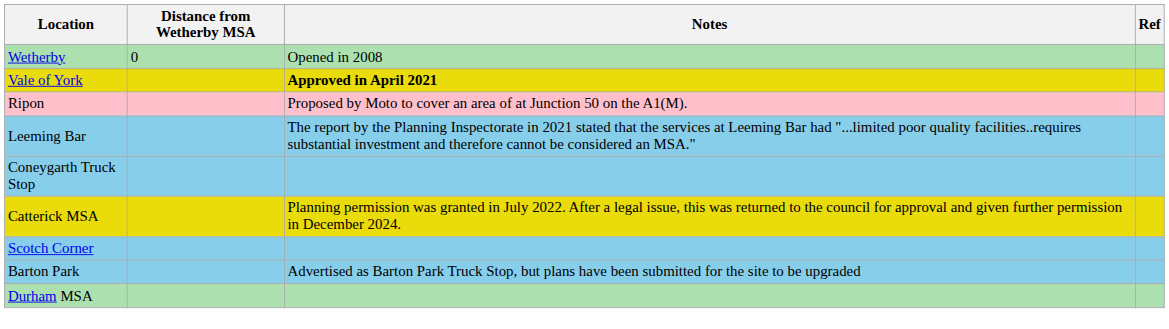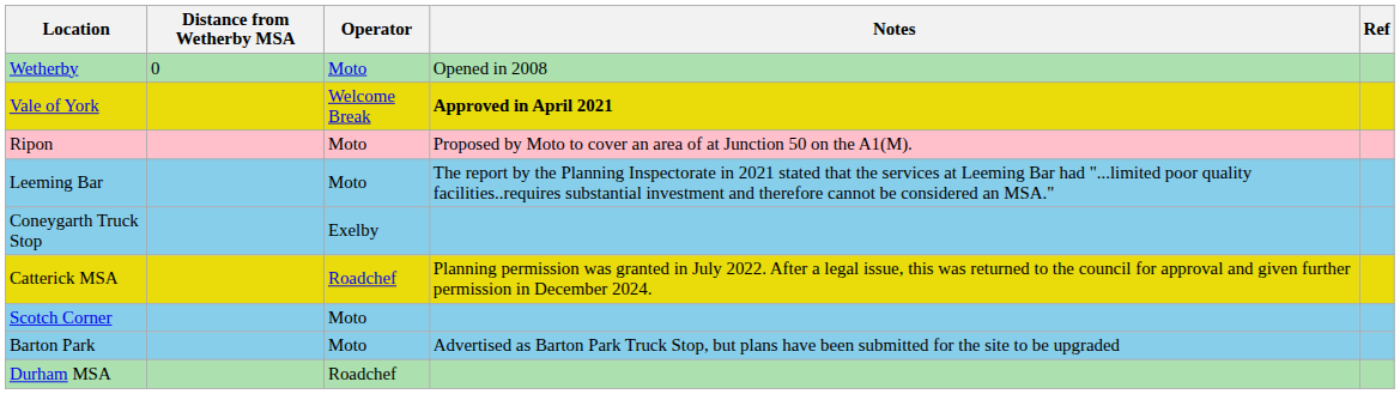+ column: Operator | Moto | Welcome Break | Moto | Moto | Exelby | Roadchef | Moto | Moto | Roadchef
